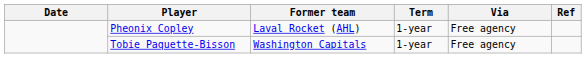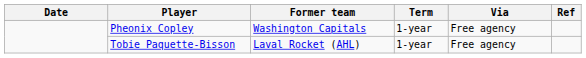Pheonix Copley | Former team: Laval Rocket (AHL) -> Washington Capitals
Tobie Paquette-Bisson | Former team: Washington Capitals -> Laval Rocket (AHL)
